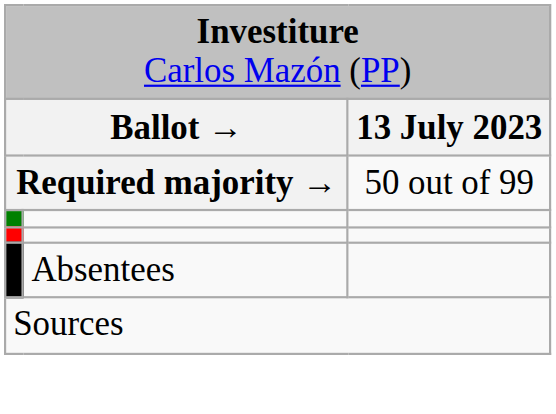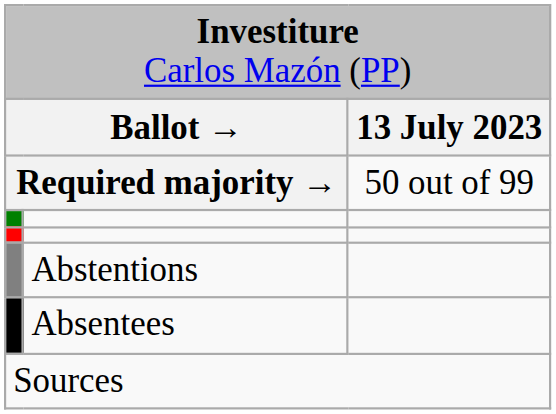+ row: Abstentions
